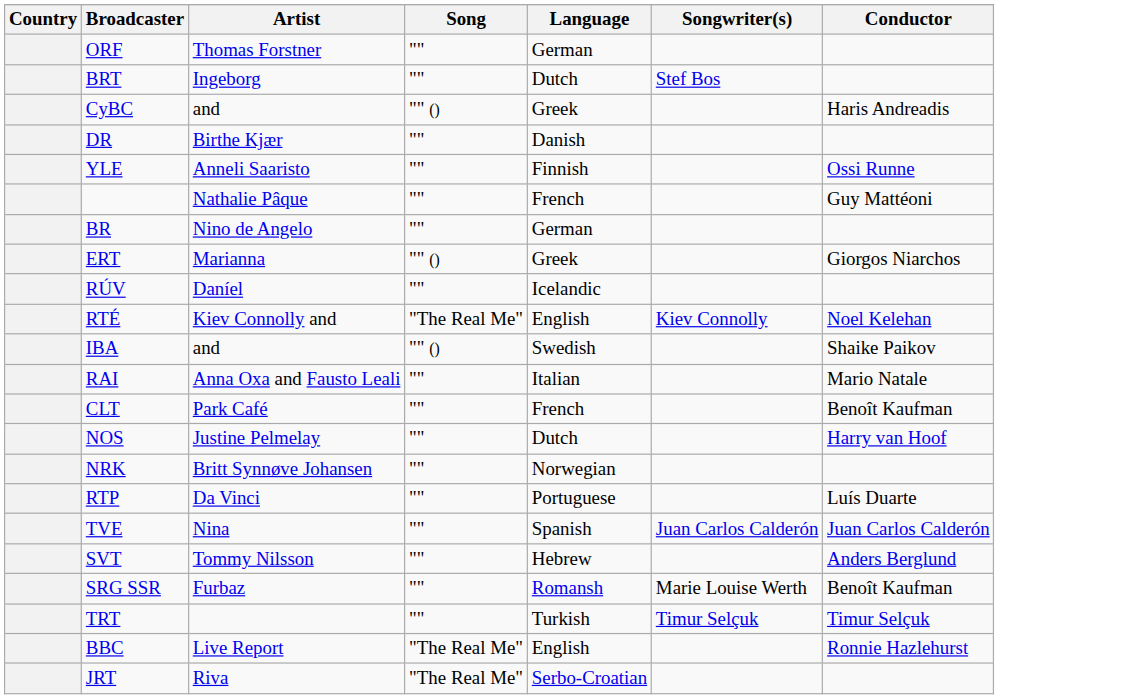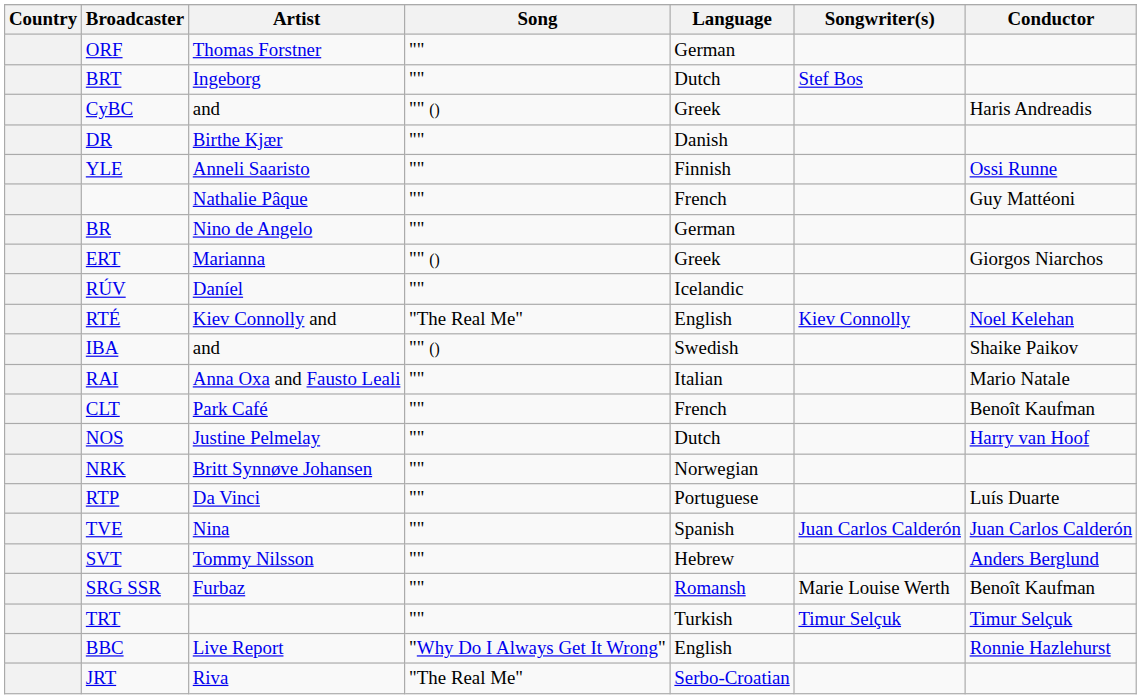BBC | Song: "The Real Me" -> "Why Do I Always Get It Wrong"
